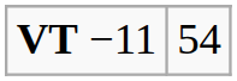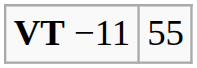VT −11 | column 2: 54 -> 55
